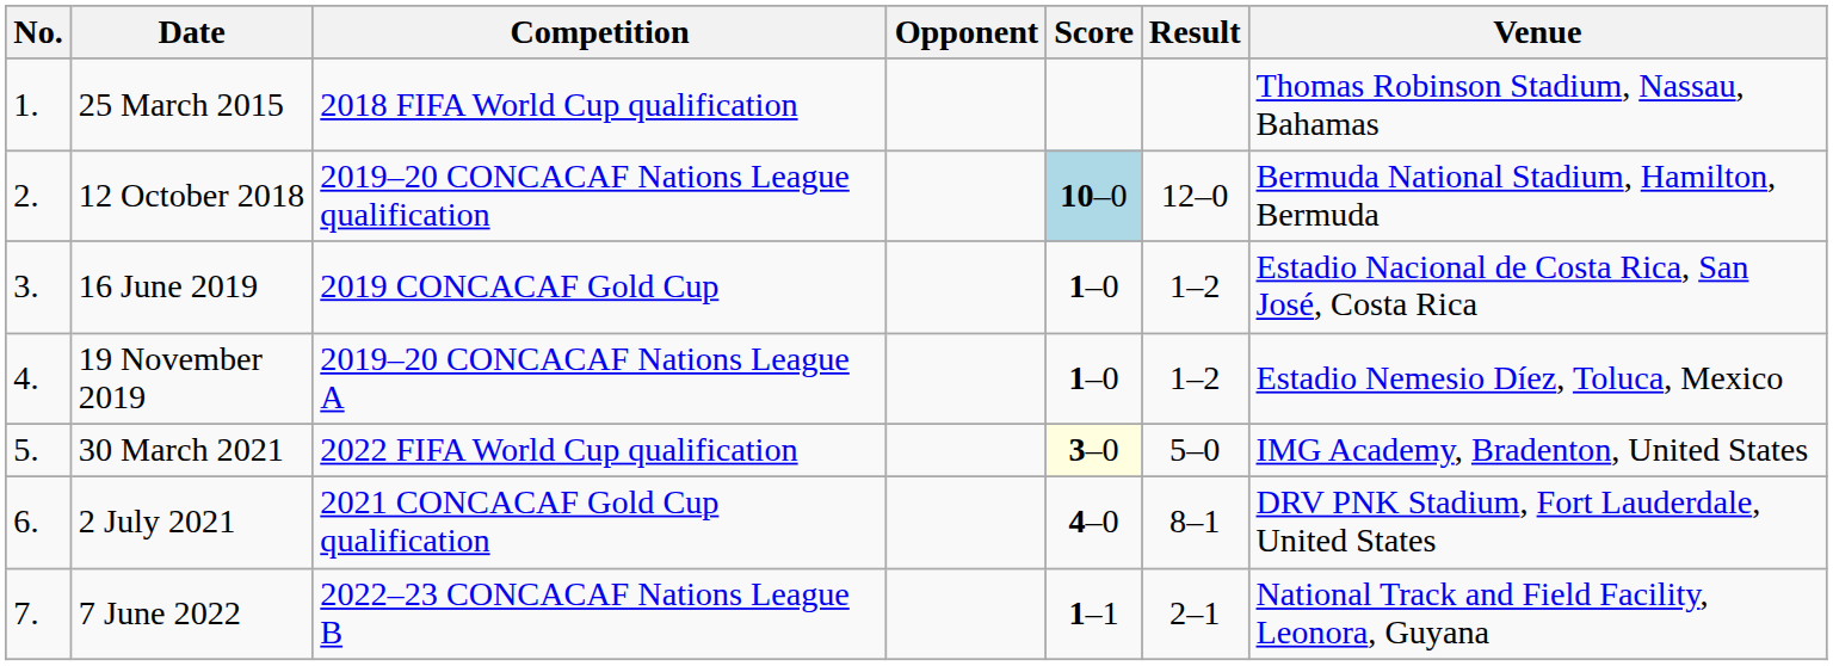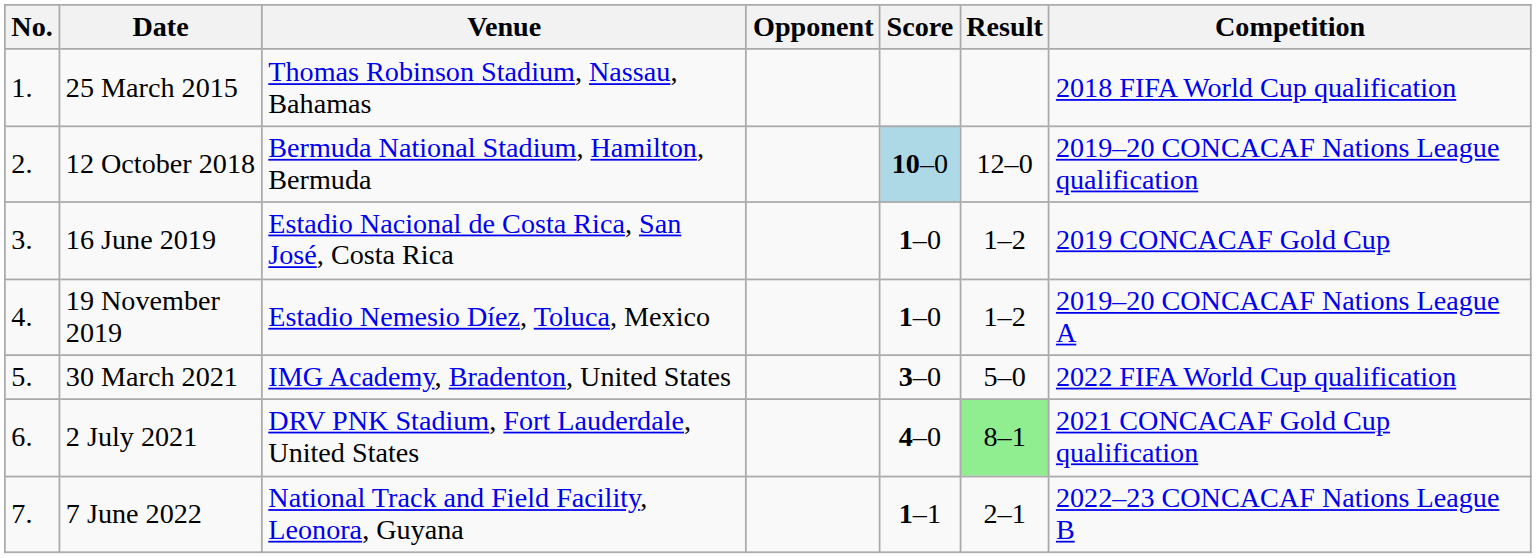columns swapped: Venue <-> Competition
30 March 2021 | Score: lightyellow background -> no background
2 July 2021 | Result: no background -> lightgreen background
